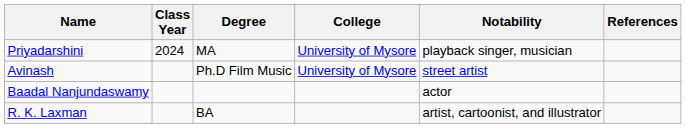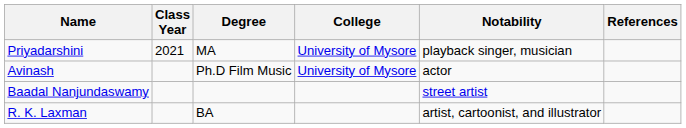Priyadarshini | Class Year: 2024 -> 2021
Avinash | Notability: street artist -> actor
Baadal Nanjundaswamy | Notability: actor -> street artist
